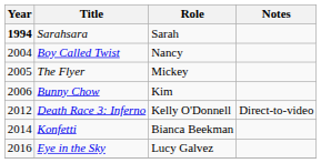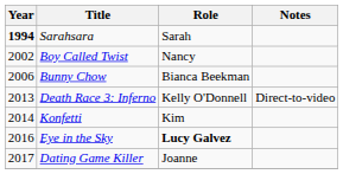Boy Called Twist | Year: 2004 -> 2002
- row: 2005 | The Flyer | Mickey
Bunny Chow | Role: Kim -> Bianca Beekman
Death Race 3: Inferno | Year: 2012 -> 2013
Konfetti | Role: Bianca Beekman -> Kim
Eye in the Sky | Role: normal -> bold
+ row: 2017 | Dating Game Killer | Joanne
